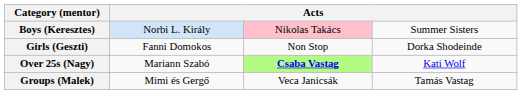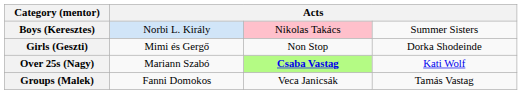Girls (Geszti) | column 2: Fanni Domokos -> Mimi és Gergő
Groups (Malek) | column 2: Mimi és Gergő -> Fanni Domokos
